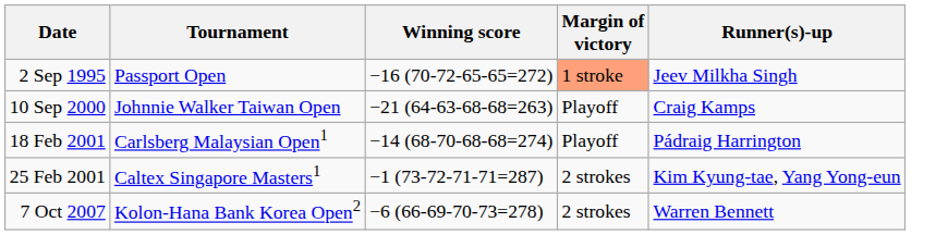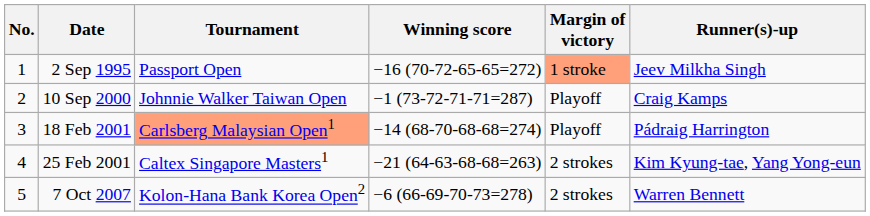+ column: No. | 1 | 2 | 3 | 4 | 5
10 Sep 2000 | Winning score: −21 (64-63-68-68=263) -> −1 (73-72-71-71=287)
18 Feb 2001 | Tournament: no background -> lightsalmon background
25 Feb 2001 | Winning score: −1 (73-72-71-71=287) -> −21 (64-63-68-68=263)
